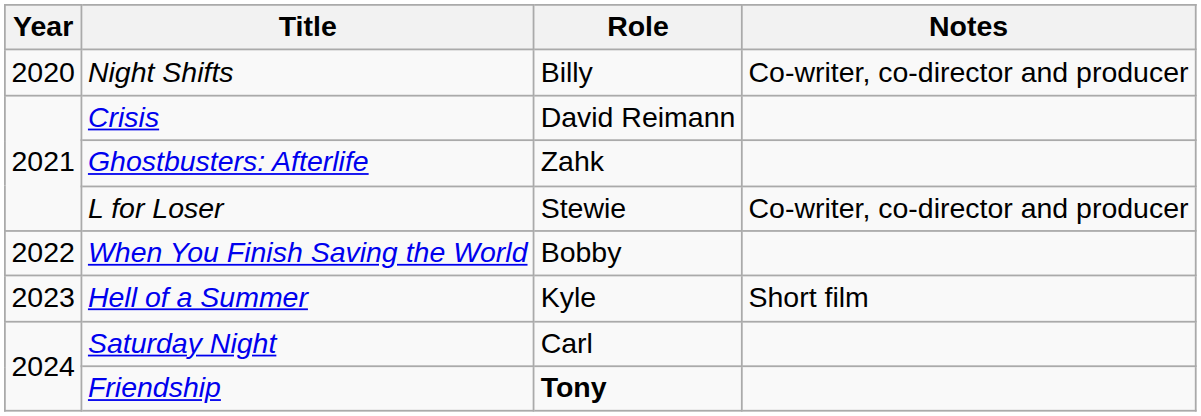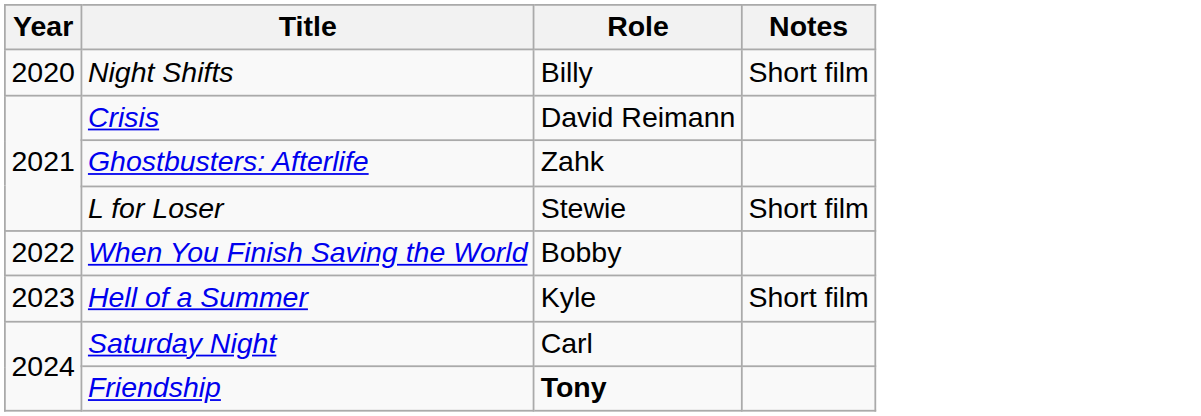Night Shifts | Notes: Co-writer, co-director and producer -> Short film
L for Loser | Notes: Co-writer, co-director and producer -> Short film
